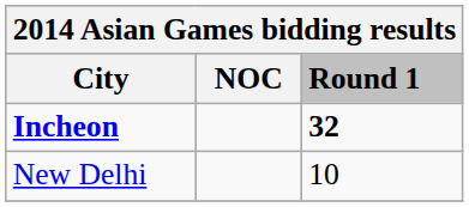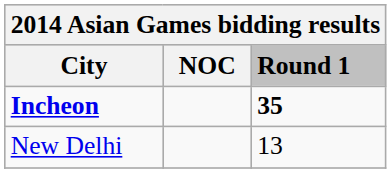Incheon | Round 1: 32 -> 35
New Delhi | Round 1: 10 -> 13
